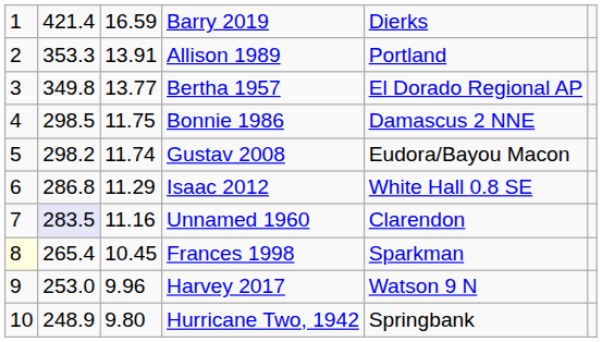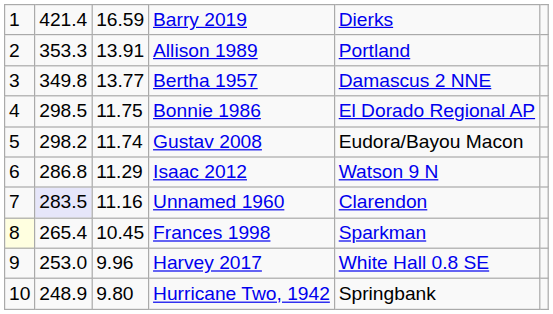Bertha 1957 | column 5: El Dorado Regional AP -> Damascus 2 NNE
Bonnie 1986 | column 5: Damascus 2 NNE -> El Dorado Regional AP
Isaac 2012 | column 5: White Hall 0.8 SE -> Watson 9 N
Harvey 2017 | column 5: Watson 9 N -> White Hall 0.8 SE
